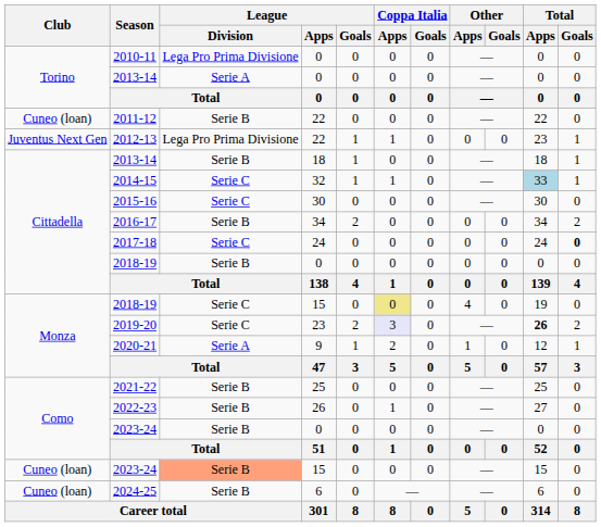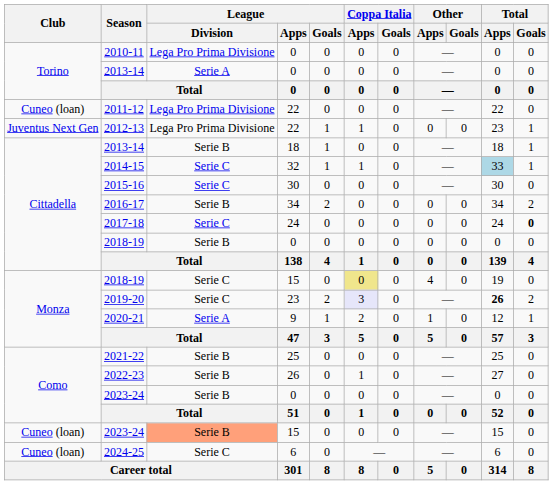2011-12 | League / Division: Serie B -> Lega Pro Prima Divisione
2024-25 | League / Division: Serie B -> Serie C
